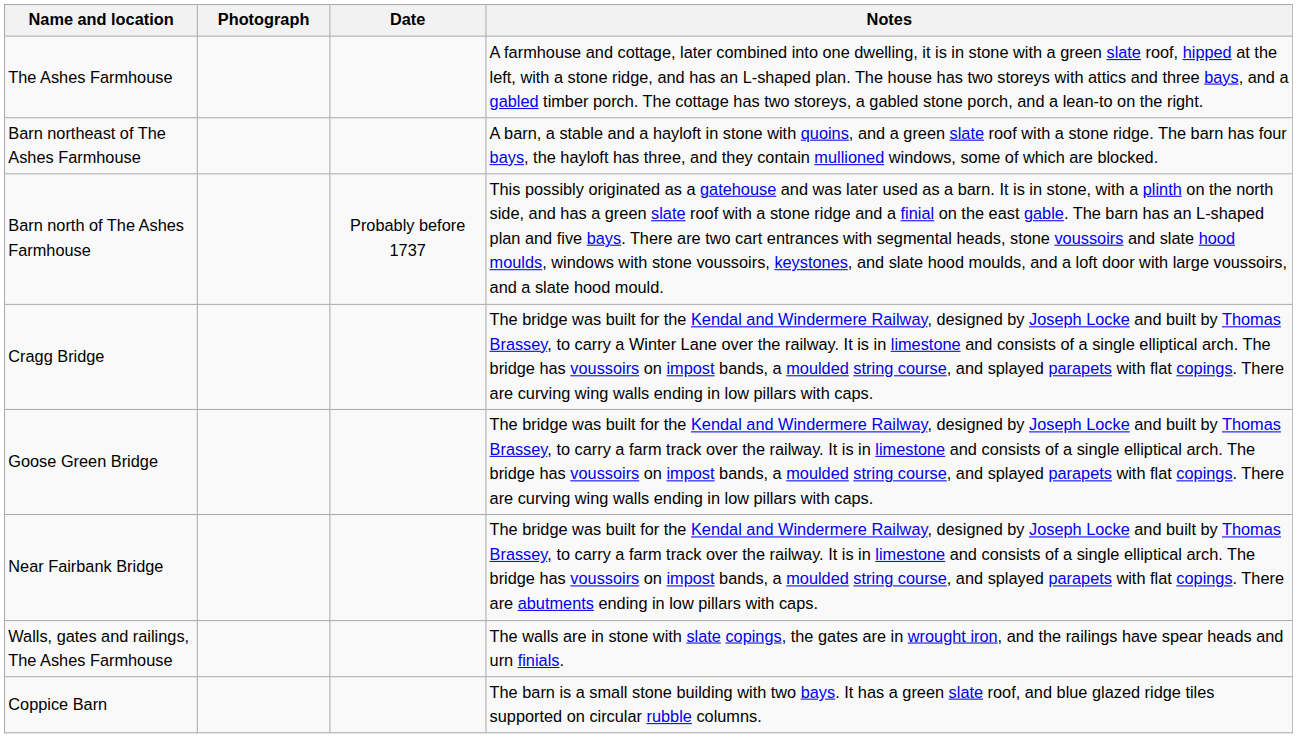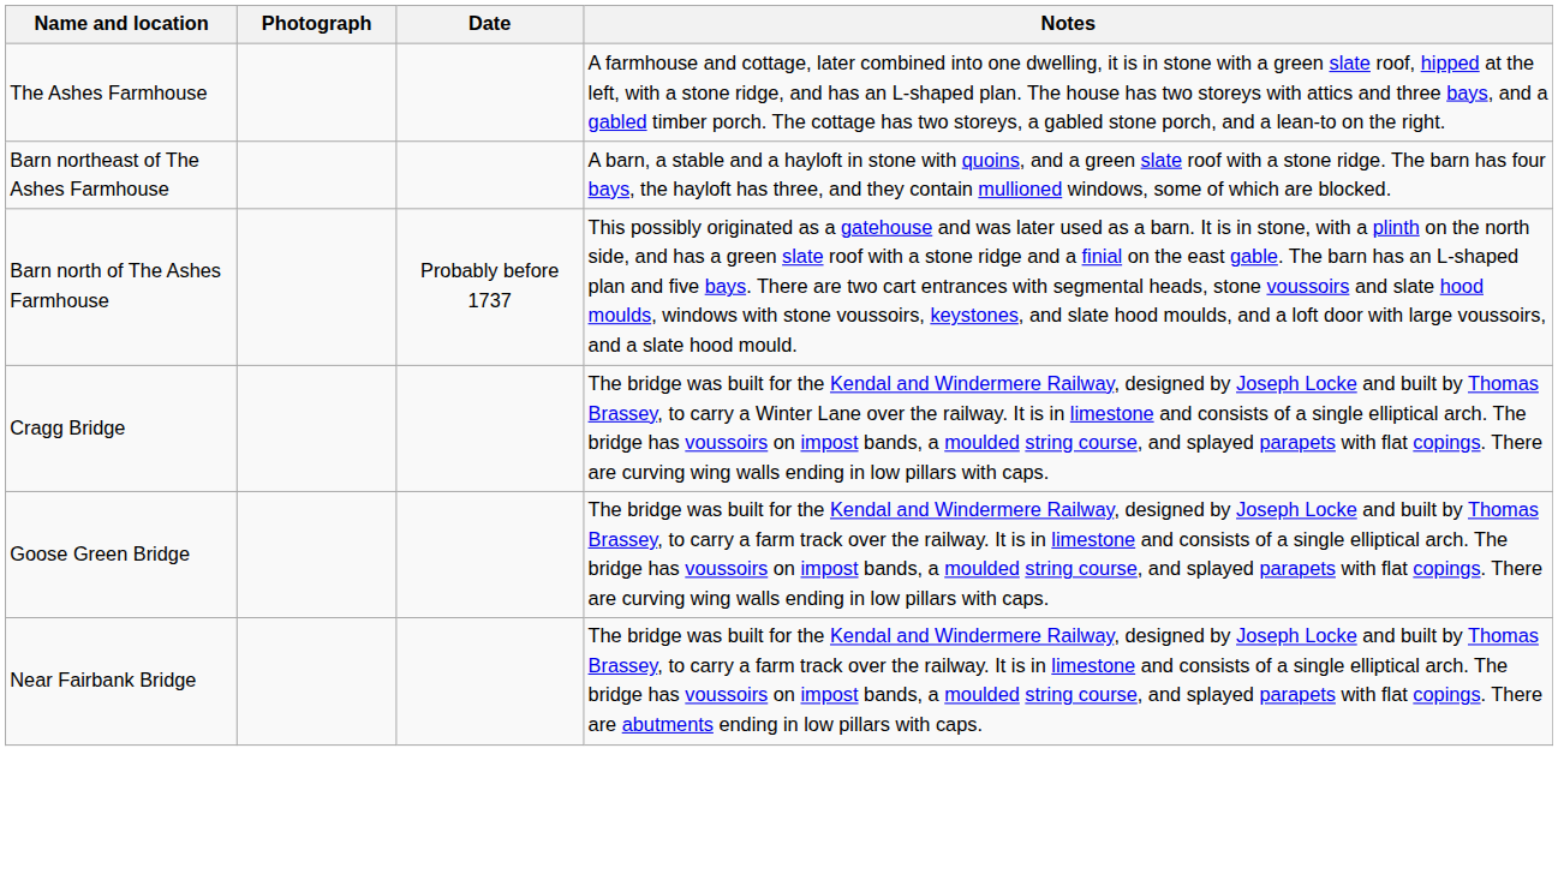- row: Walls, gates and railings, The Ashes Farmhouse | The walls are in stone with slate copings, the gates are in wrought iron, and the railings have spear heads and urn finials.
- row: Coppice Barn | The barn is a small stone building with two bays. It has a green slate roof, and blue glazed ridge tiles supported on circular rubble columns.
